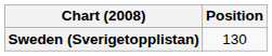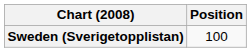Sweden (Sverigetopplistan) | Position: 130 -> 100
